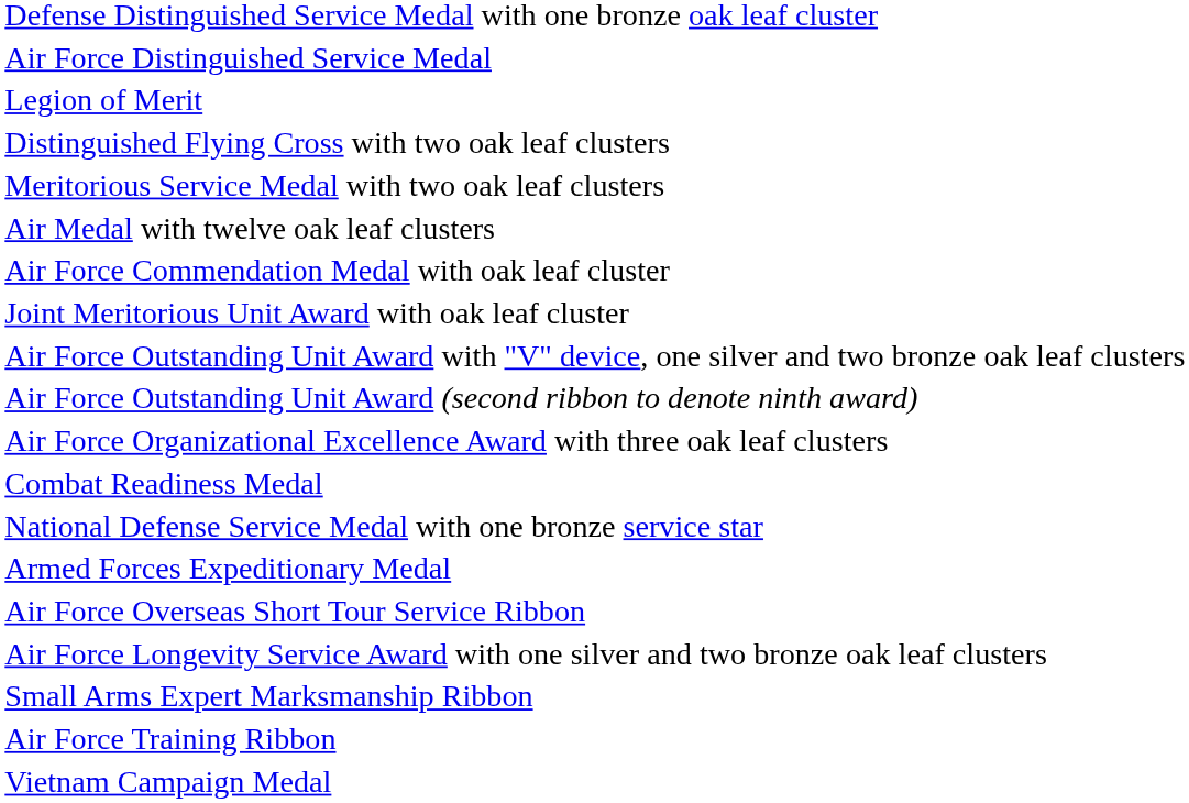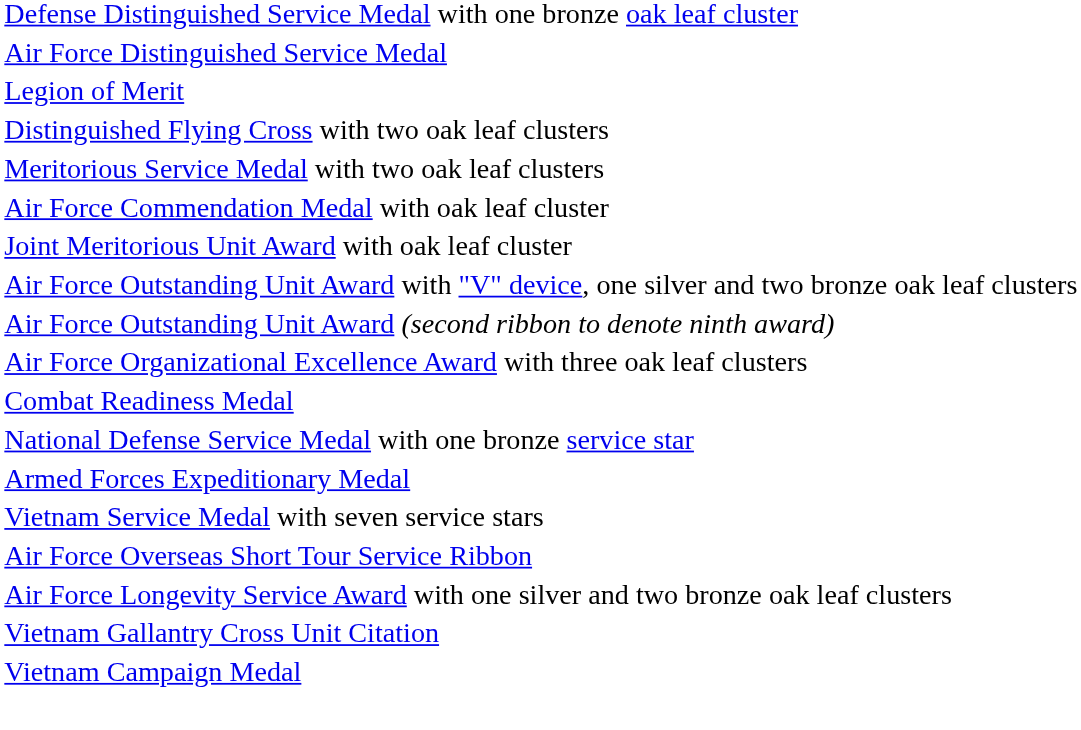- row: Air Medal with twelve oak leaf clusters
+ row: Vietnam Service Medal with seven service stars
- row: Small Arms Expert Marksmanship Ribbon
- row: Air Force Training Ribbon
+ row: Vietnam Gallantry Cross Unit Citation
